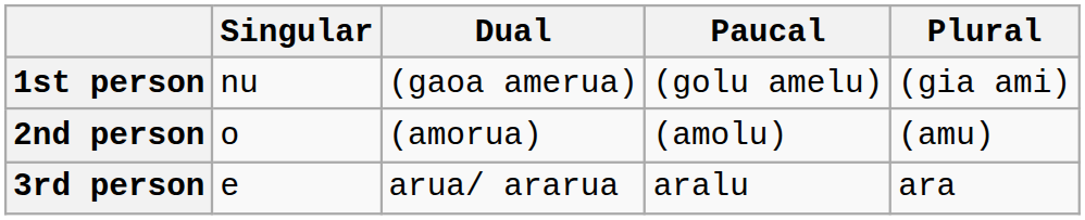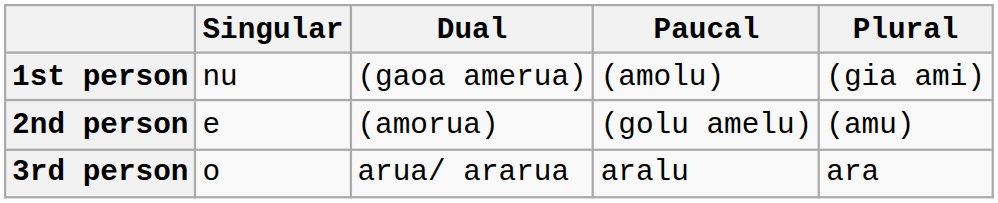1st person | Paucal: (golu amelu) -> (amolu)
2nd person | Singular: o -> e
2nd person | Paucal: (amolu) -> (golu amelu)
3rd person | Singular: e -> o
